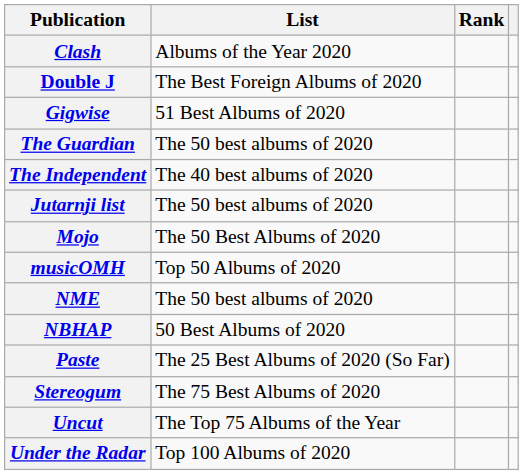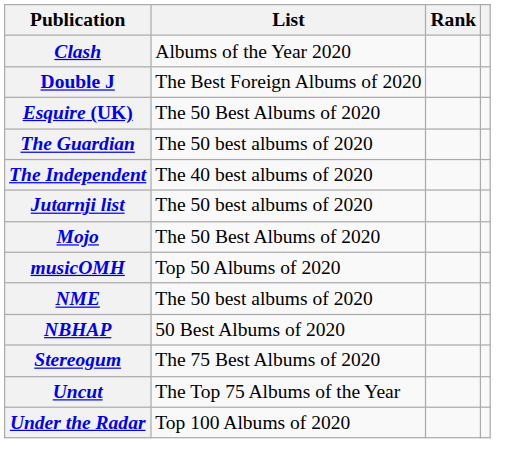+ row: Esquire (UK) | The 50 Best Albums of 2020
- row: Gigwise | 51 Best Albums of 2020
- row: Paste | The 25 Best Albums of 2020 (So Far)
